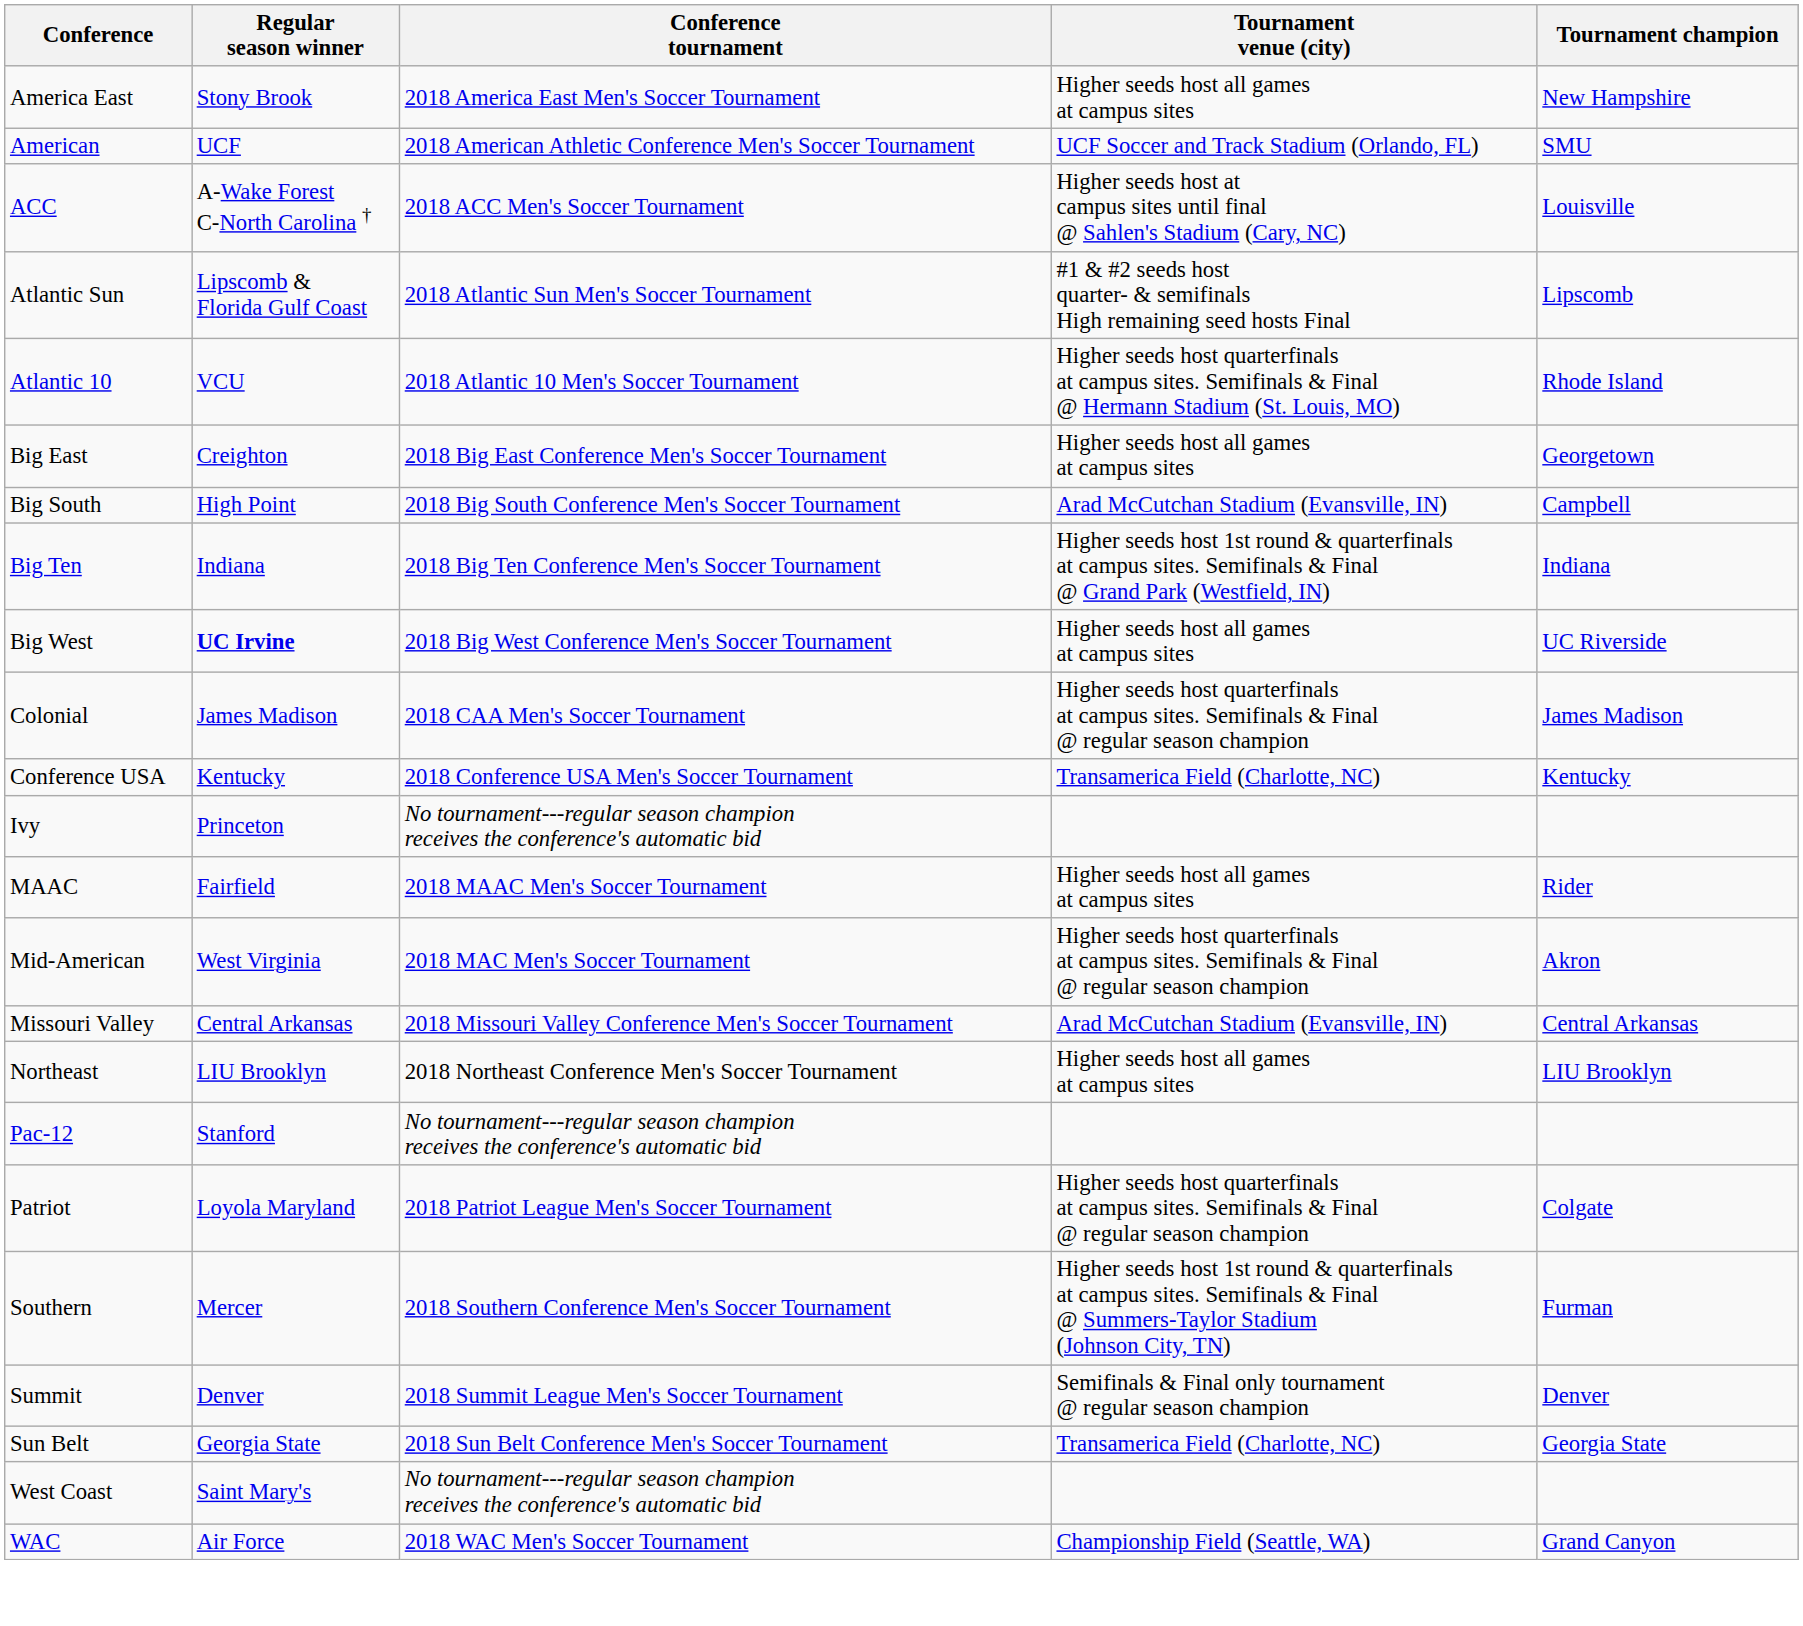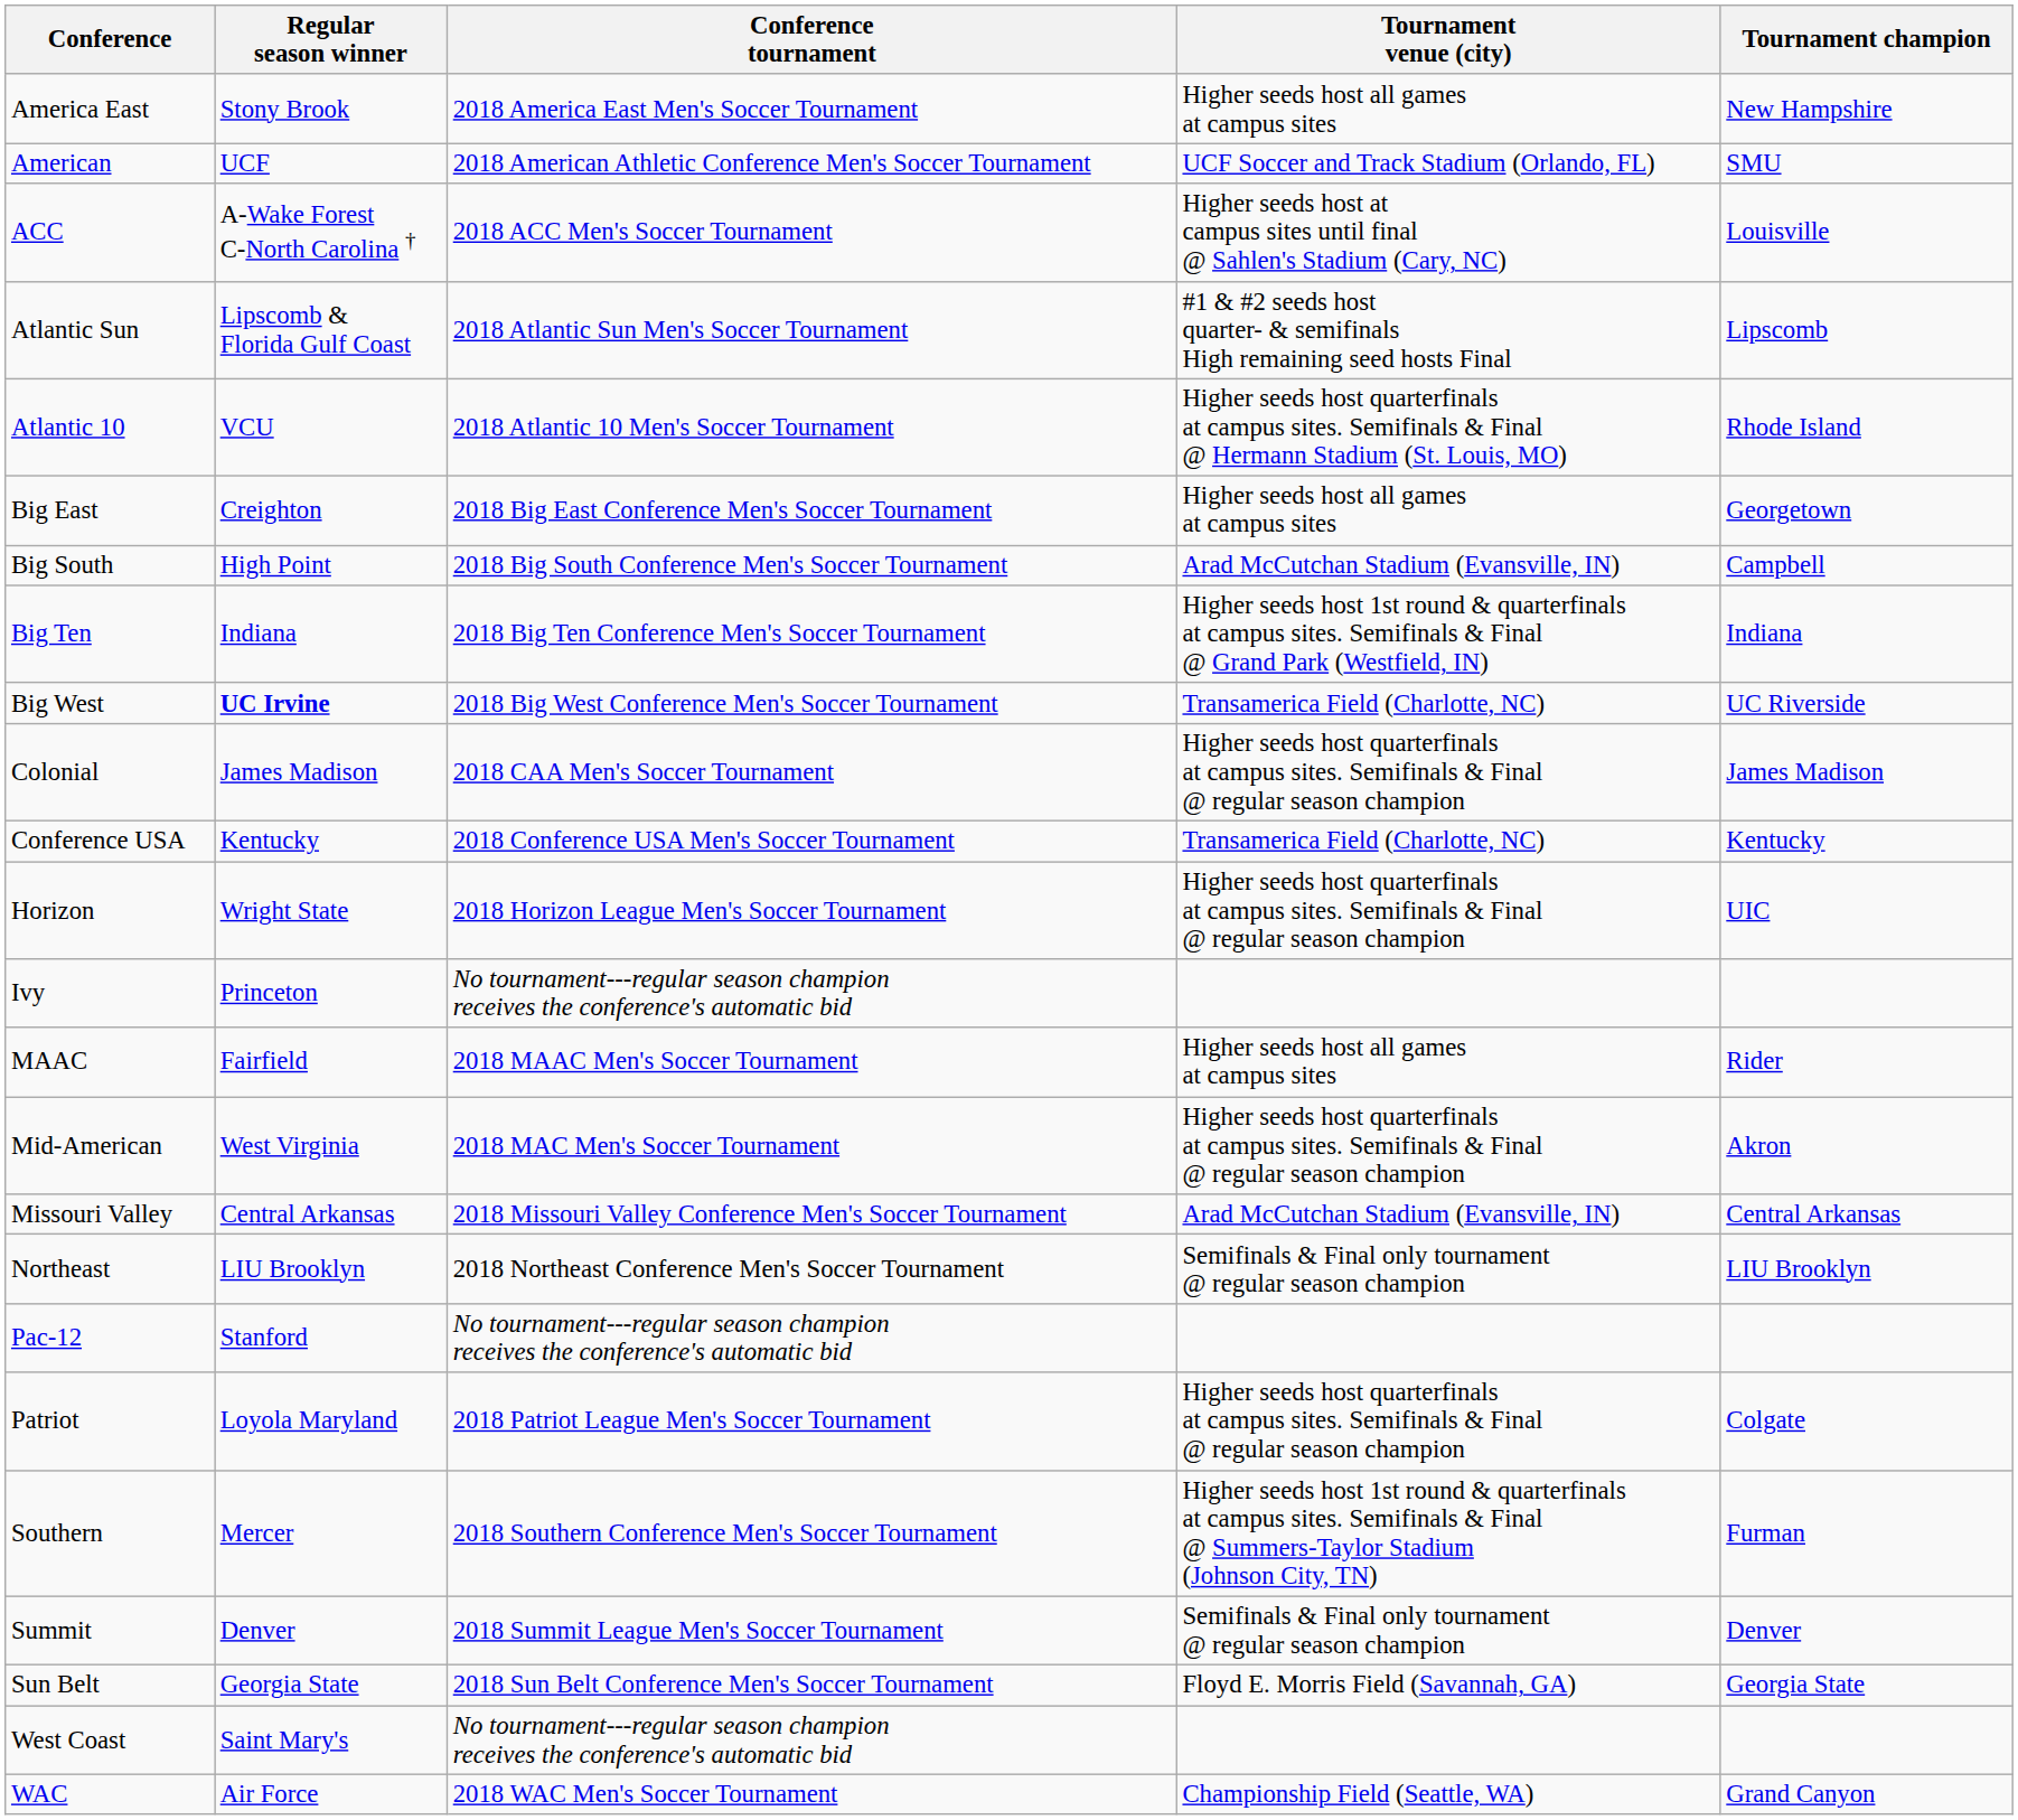Big West | Tournament venue (city): Higher seeds host all games at campus sites -> Transamerica Field (Charlotte, NC)
+ row: Horizon | Wright State | 2018 Horizon League Men's Soccer Tournament | Higher seeds host quarterfinals at campus sites. Semifinals & Final @ regular season champion | UIC
Northeast | Tournament venue (city): Higher seeds host all games at campus sites -> Semifinals & Final only tournament @ regular season champion
Sun Belt | Tournament venue (city): Transamerica Field (Charlotte, NC) -> Floyd E. Morris Field (Savannah, GA)
